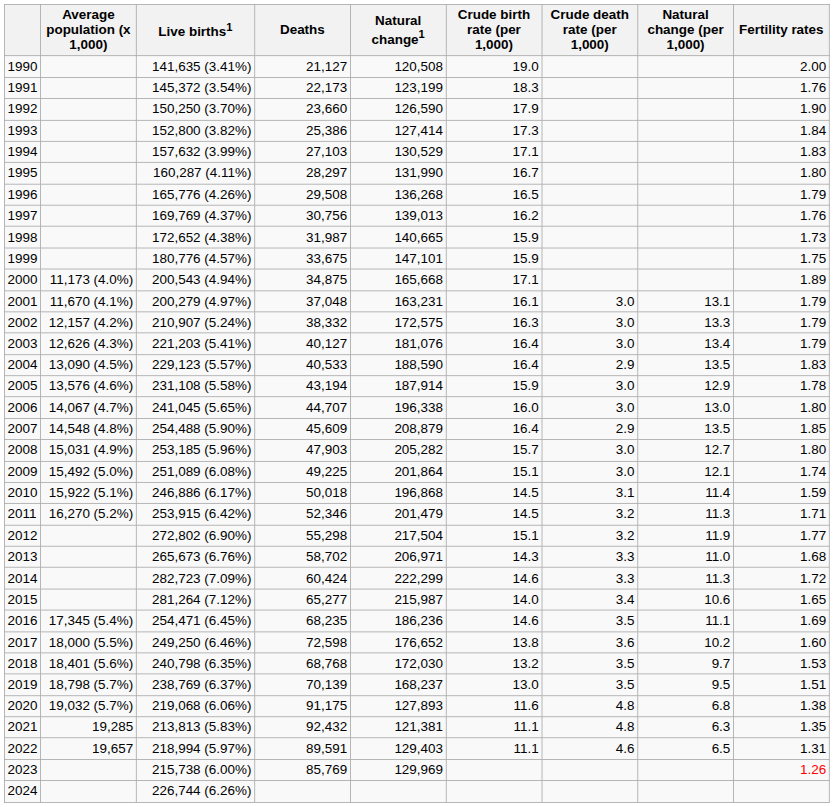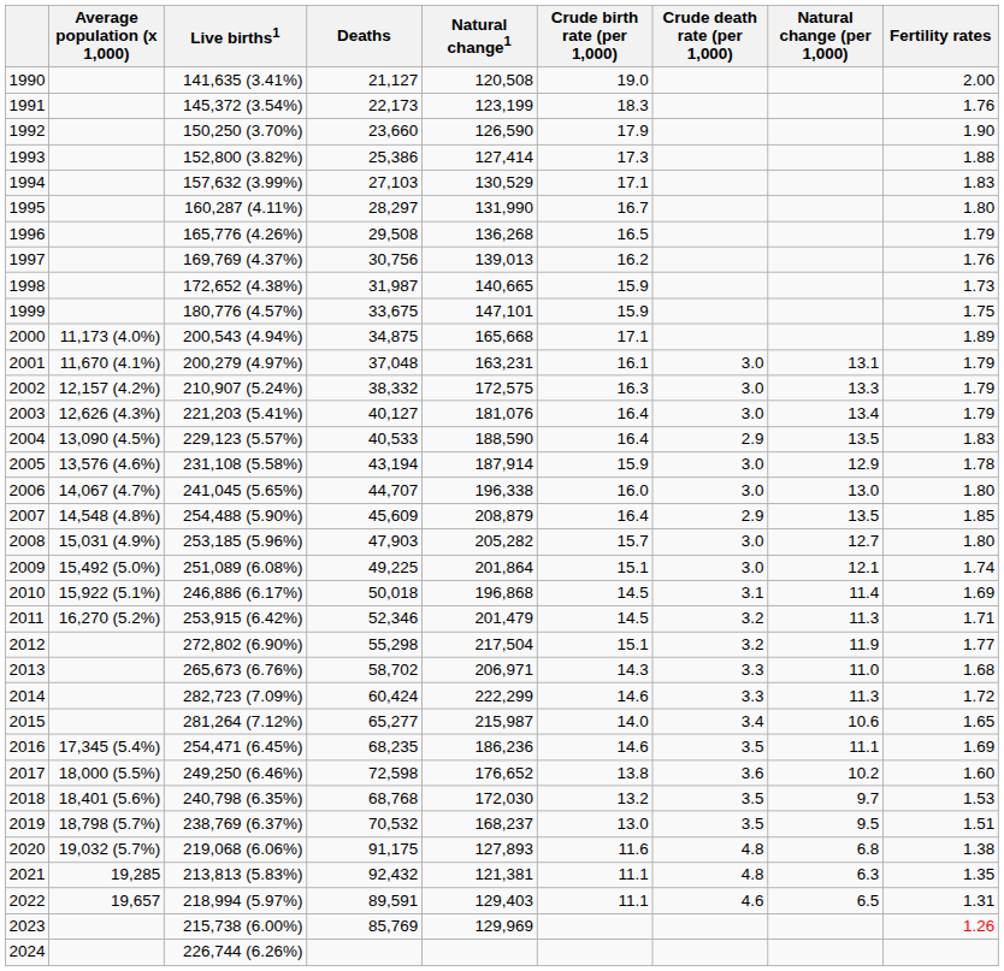1993 | Fertility rates: 1.84 -> 1.88
2010 | Fertility rates: 1.59 -> 1.69
2019 | Deaths: 70,139 -> 70,532
